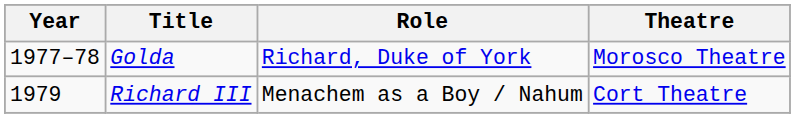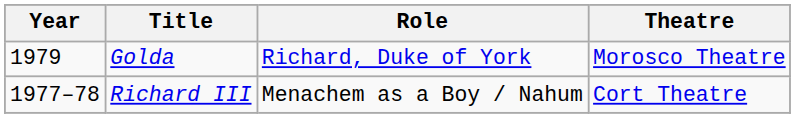Golda | Year: 1977–78 -> 1979
Richard III | Year: 1979 -> 1977–78
